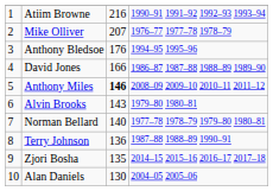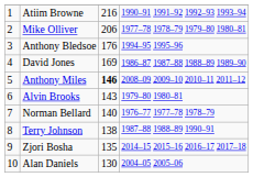Mike Olliver | column 3: 207 -> 206
Mike Olliver | column 4: 1976–77 1977–78 1978–79 -> 1977–78 1978–79 1979–80 1980–81
David Jones | column 3: 166 -> 169
Norman Bellard | column 4: 1977–78 1978–79 1979–80 1980–81 -> 1976–77 1977–78 1978–79
Terry Johnson | column 3: 136 -> 138
